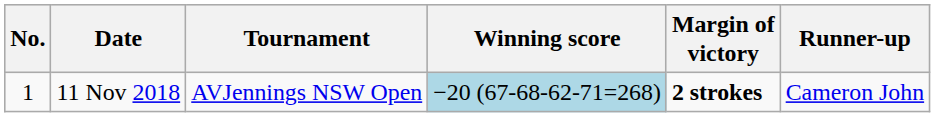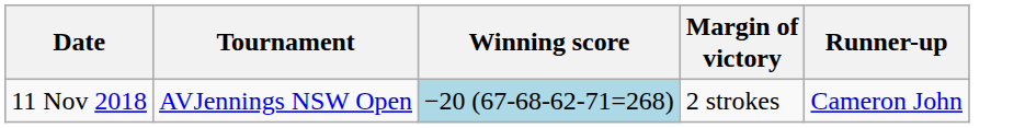- column: No. | 1
11 Nov 2018 | Margin of victory: bold -> normal
